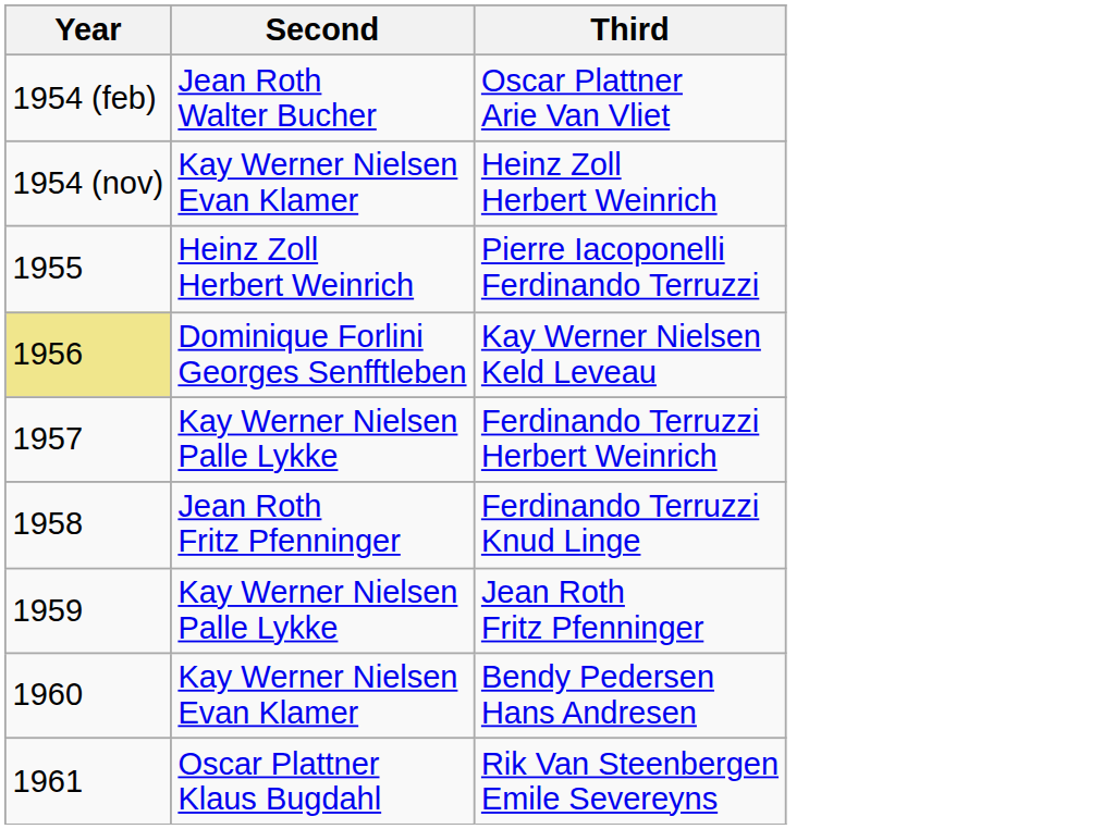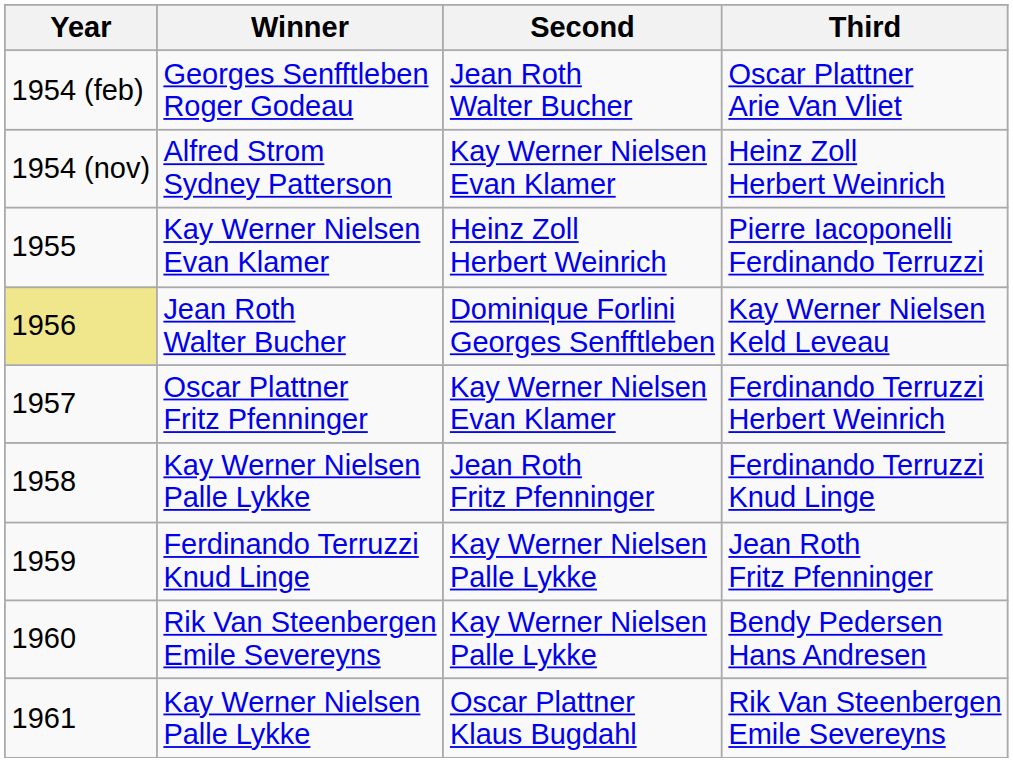+ column: Winner | Georges Senfftleben Roger Godeau | Alfred Strom Sydney Patterson | Kay Werner Nielsen Evan Klamer | Jean Roth Walter Bucher | Oscar Plattner Fritz Pfenninger | Kay Werner Nielsen Palle Lykke | Ferdinando Terruzzi Knud Linge | Rik Van Steenbergen Emile Severeyns | Kay Werner Nielsen Palle Lykke
Ferdinando Terruzzi Herbert Weinrich | Second: Kay Werner Nielsen Palle Lykke -> Kay Werner Nielsen Evan Klamer
Bendy Pedersen Hans Andresen | Second: Kay Werner Nielsen Evan Klamer -> Kay Werner Nielsen Palle Lykke
